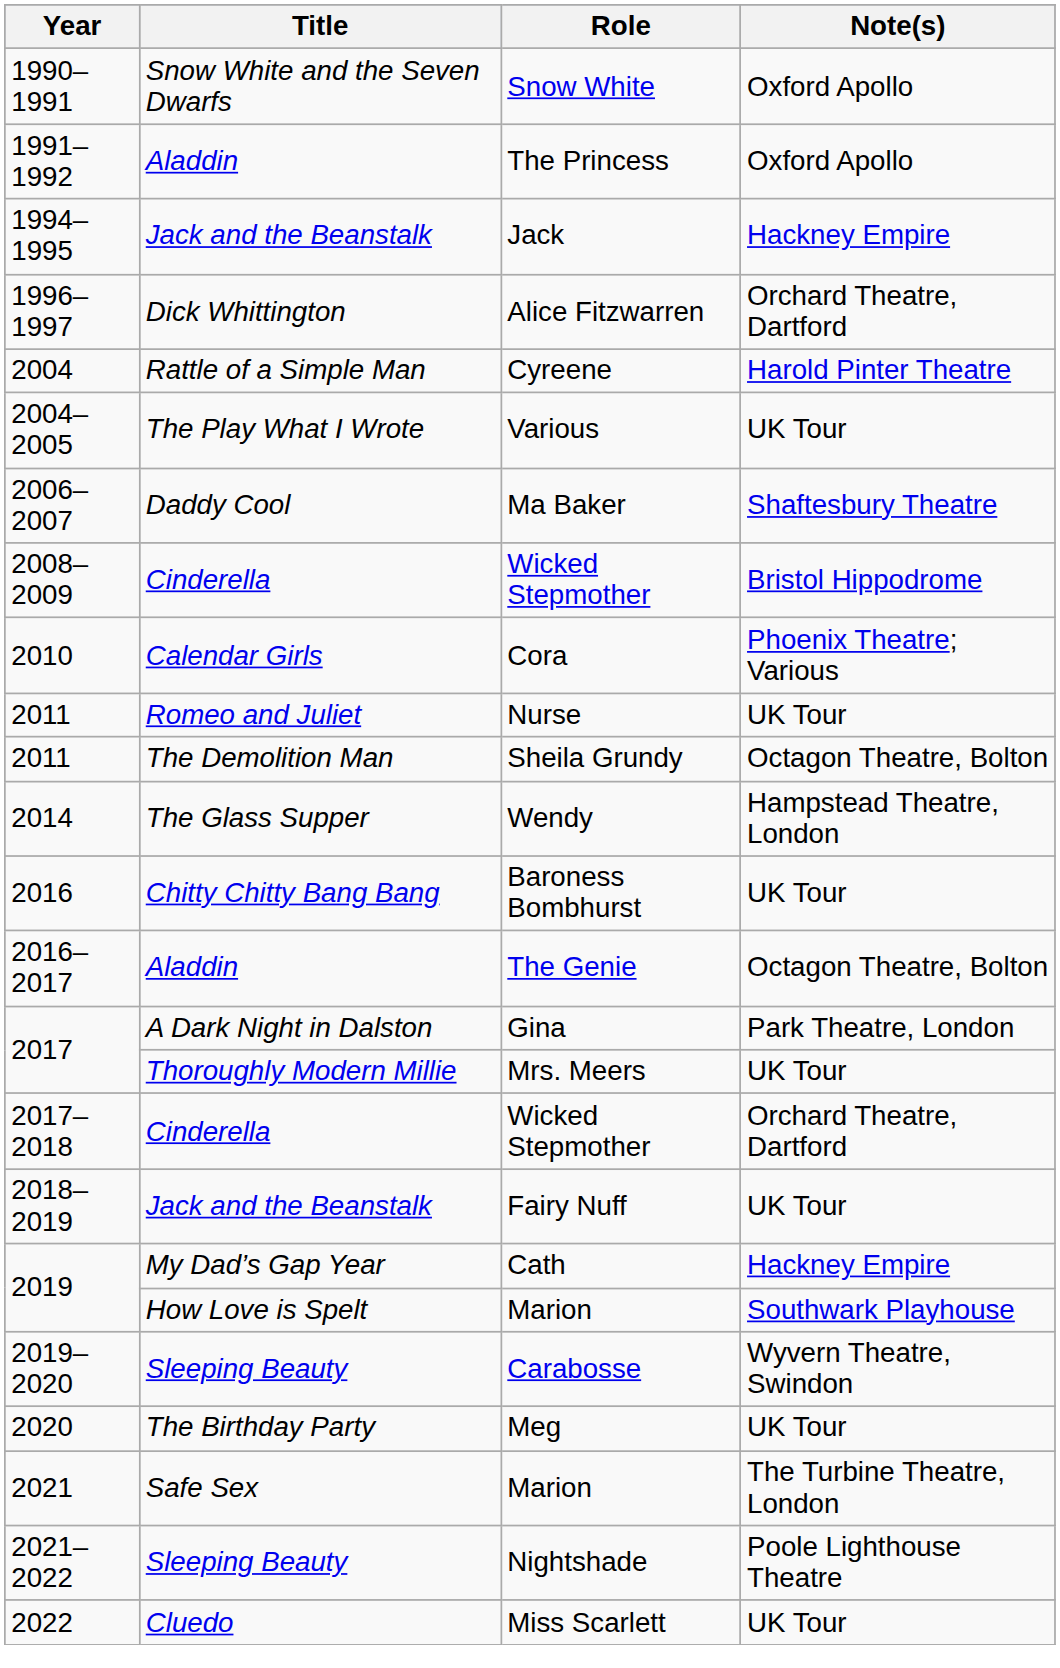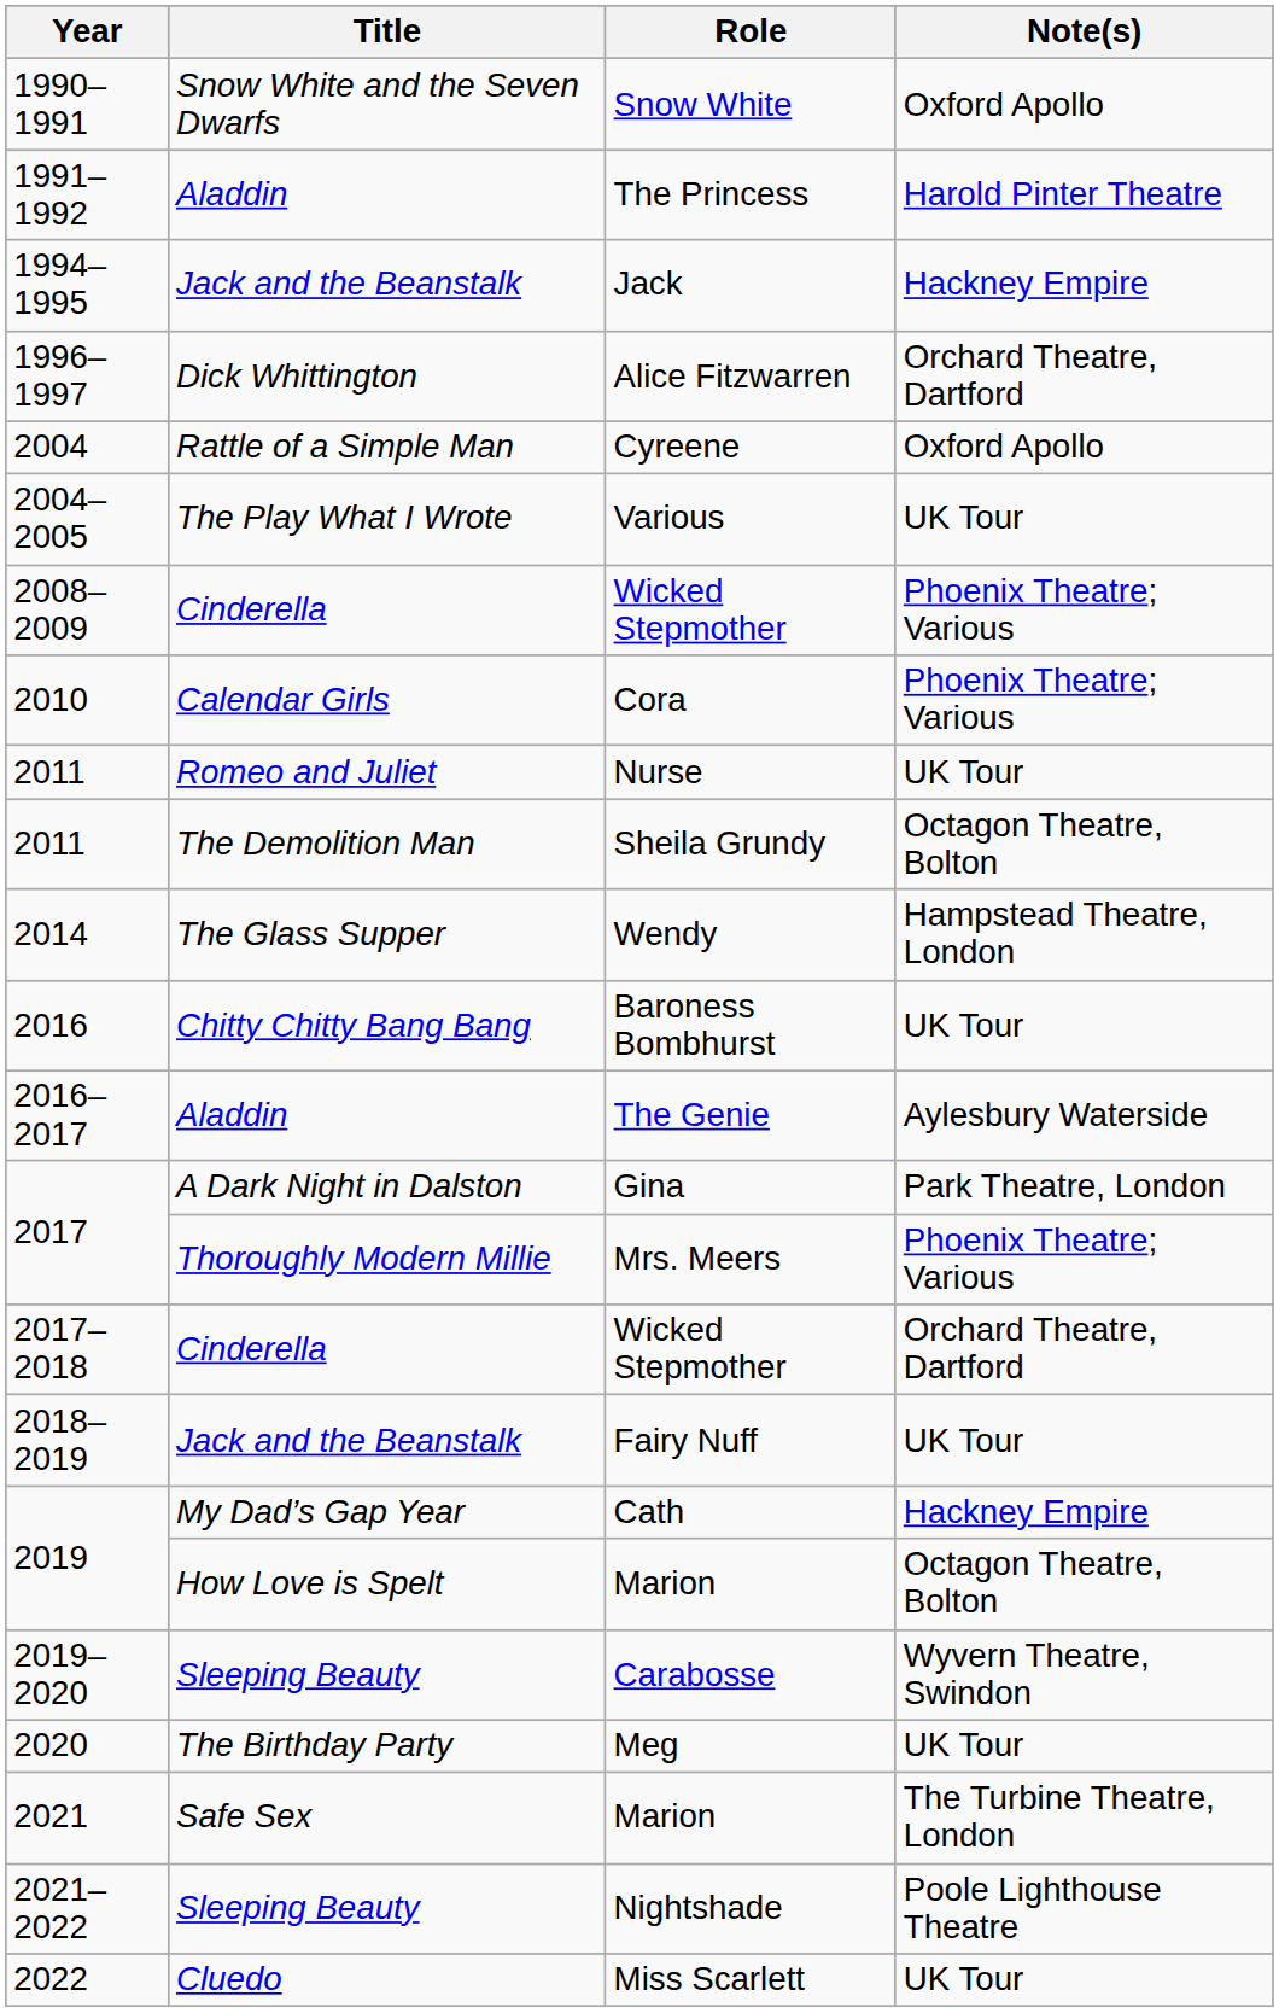The Princess | Note(s): Oxford Apollo -> Harold Pinter Theatre
Cyreene | Note(s): Harold Pinter Theatre -> Oxford Apollo
- row: 2006–2007 | Daddy Cool | Ma Baker | Shaftesbury Theatre
2008–2009 / Wicked Stepmother | Note(s): Bristol Hippodrome -> Phoenix Theatre; Various
The Genie | Note(s): Octagon Theatre, Bolton -> Aylesbury Waterside
Mrs. Meers | Note(s): UK Tour -> Phoenix Theatre; Various
2019 / Marion | Note(s): Southwark Playhouse -> Octagon Theatre, Bolton
